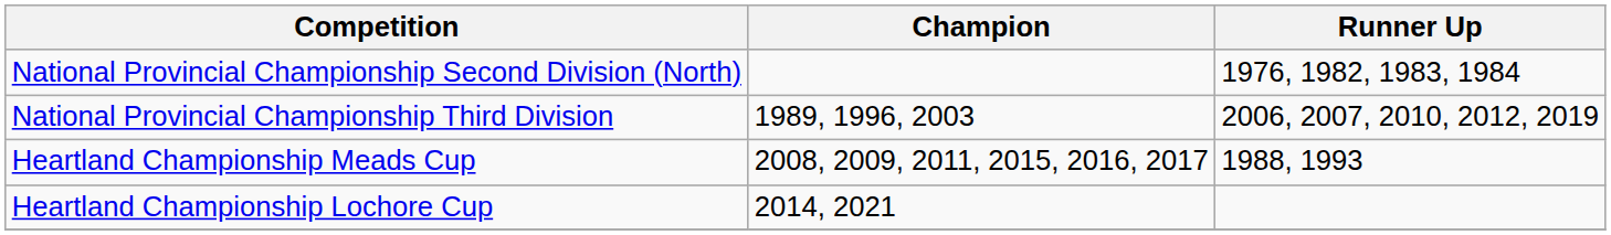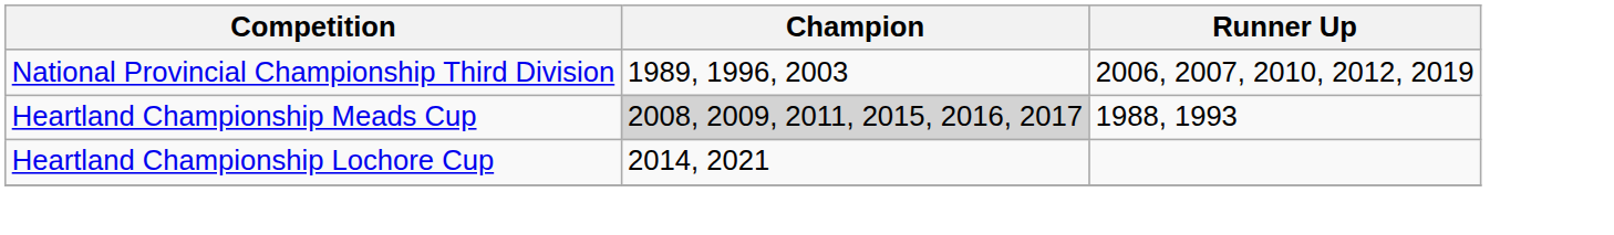- row: National Provincial Championship Second Division (North) | 1976, 1982, 1983, 1984
Heartland Championship Meads Cup | Champion: no background -> lightgrey background
